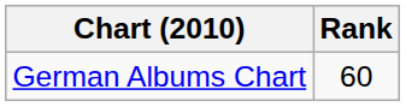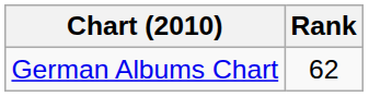German Albums Chart | Rank: 60 -> 62
